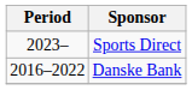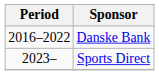rows swapped: Danske Bank <-> Sports Direct
